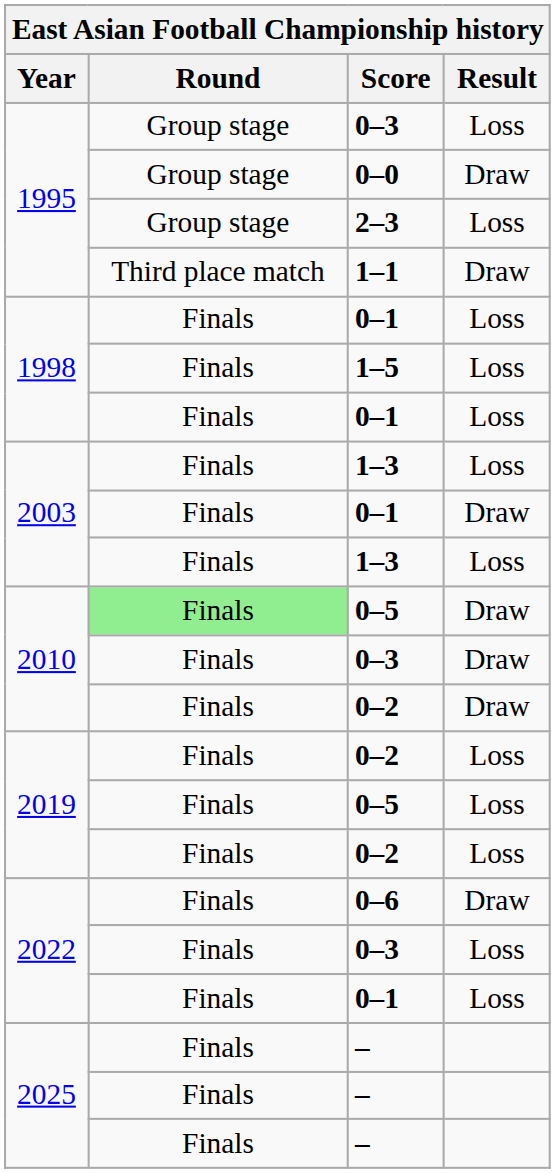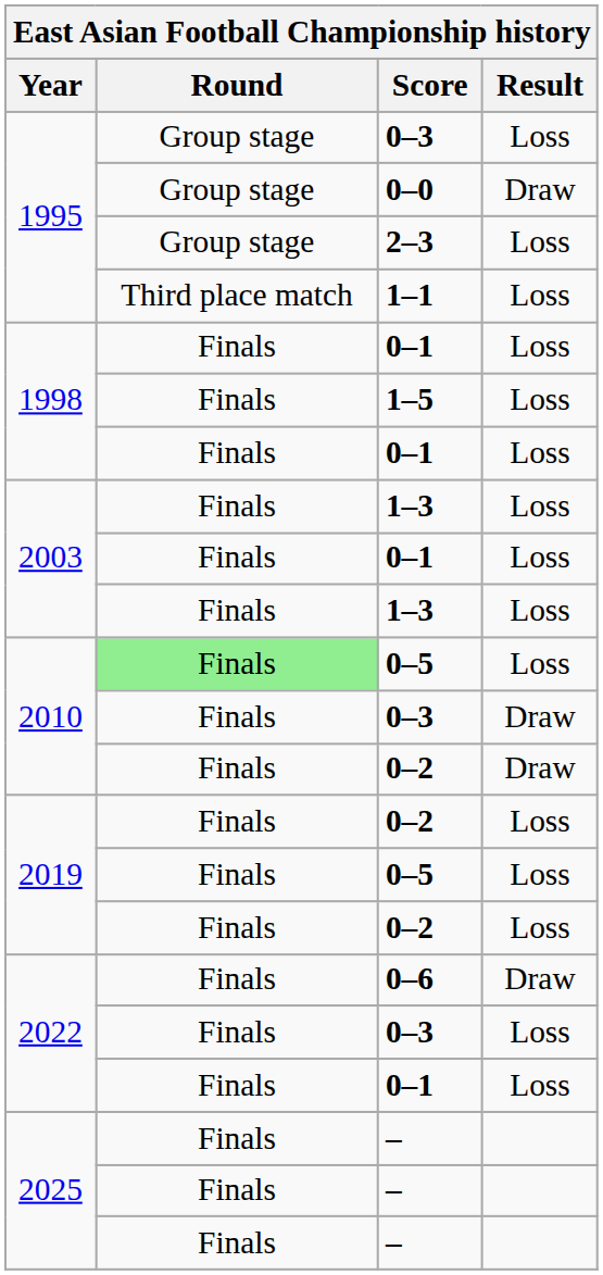1–1 | Result: Draw -> Loss
2003 / 0–1 | Result: Draw -> Loss
2010 / 0–5 | Result: Draw -> Loss
